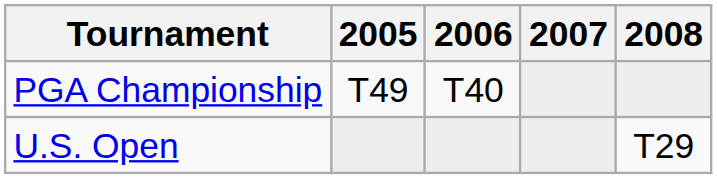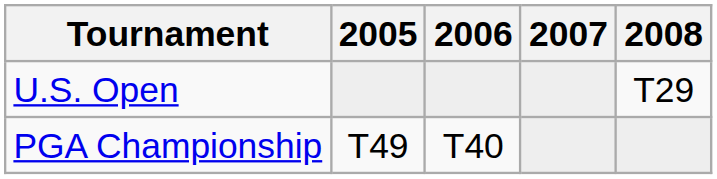rows swapped: U.S. Open <-> PGA Championship
